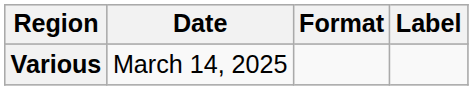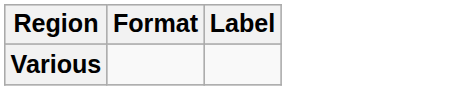- column: Date | March 14, 2025
